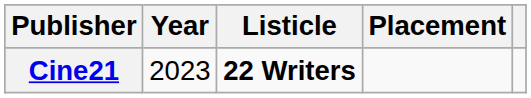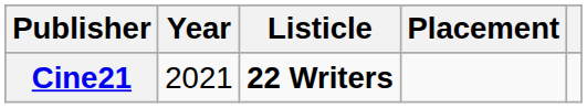Cine21 | Year: 2023 -> 2021
